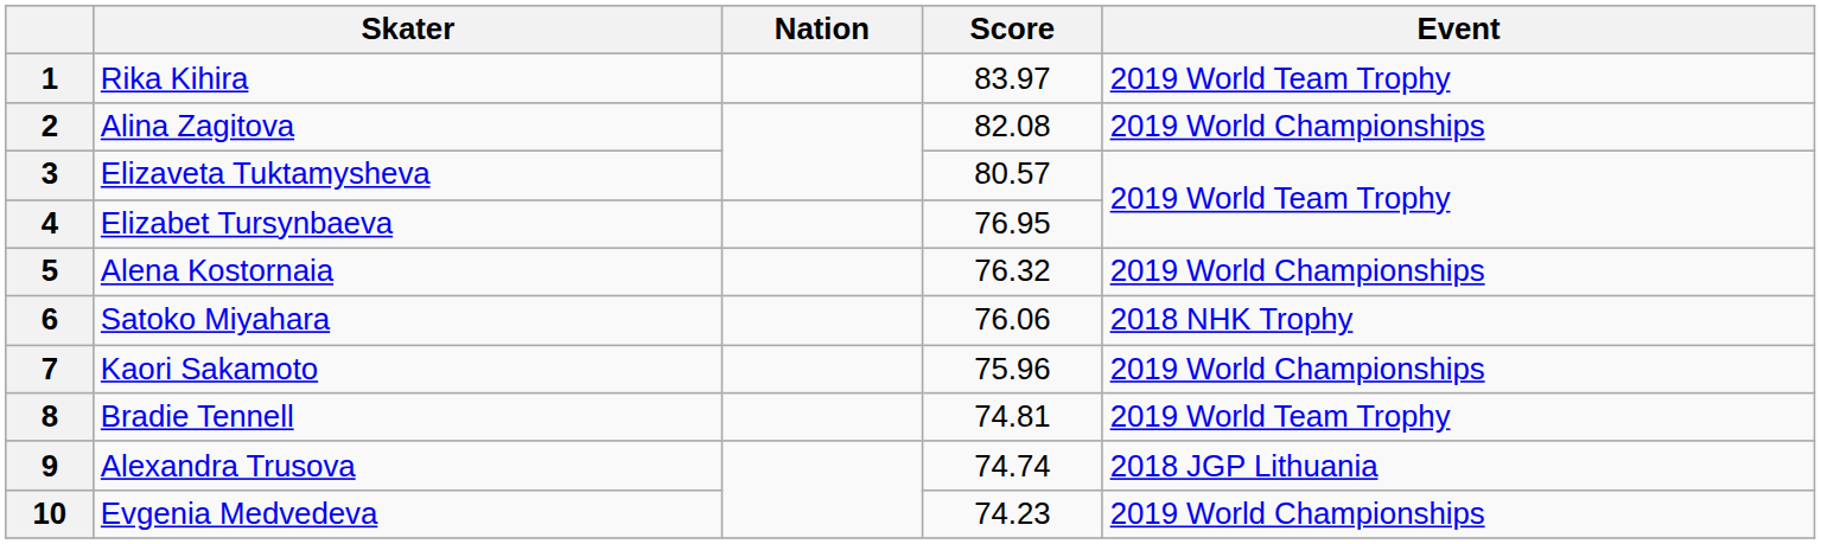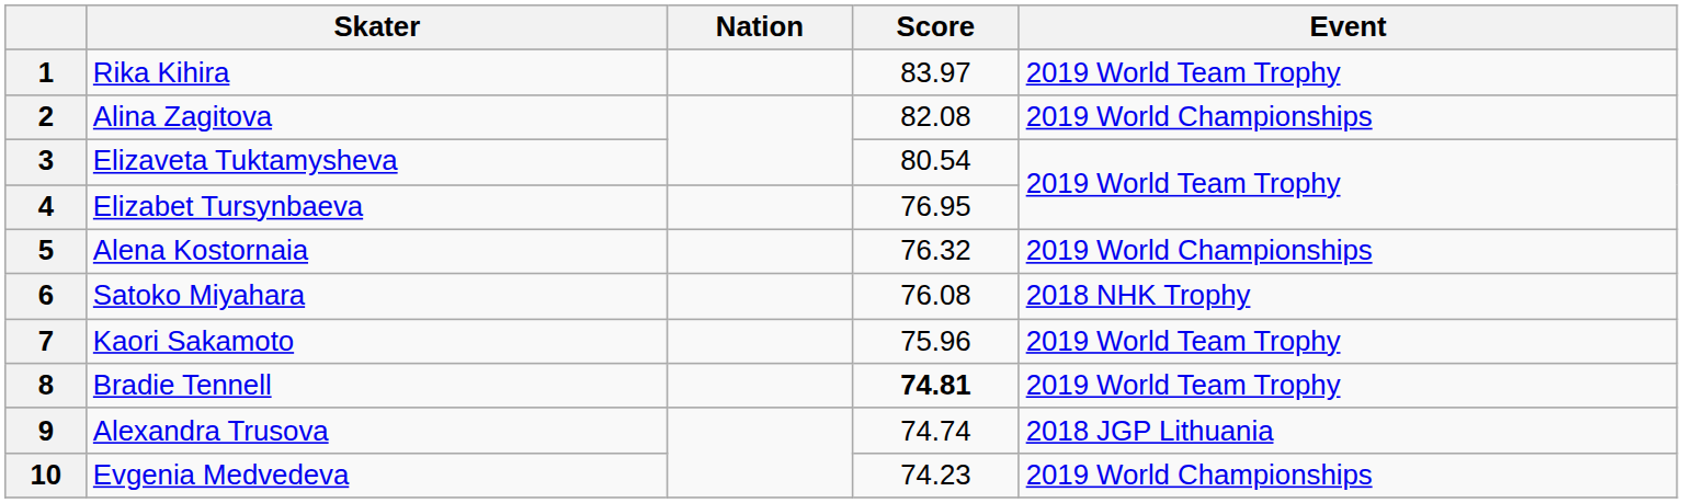3 | Score: 80.57 -> 80.54
6 | Score: 76.06 -> 76.08
7 | Event: 2019 World Championships -> 2019 World Team Trophy
8 | Score: normal -> bold
